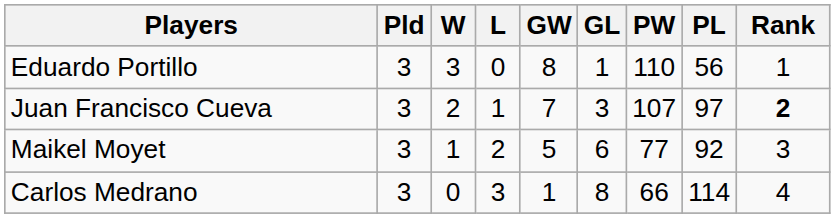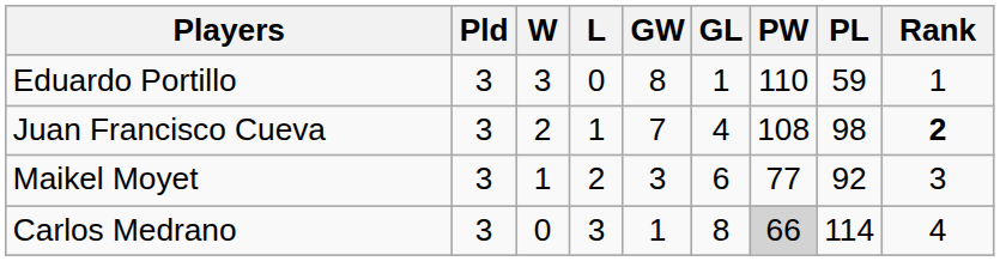Eduardo Portillo | PL: 56 -> 59
Juan Francisco Cueva | GL: 3 -> 4
Juan Francisco Cueva | PW: 107 -> 108
Juan Francisco Cueva | PL: 97 -> 98
Maikel Moyet | GW: 5 -> 3
Carlos Medrano | PW: no background -> lightgrey background
